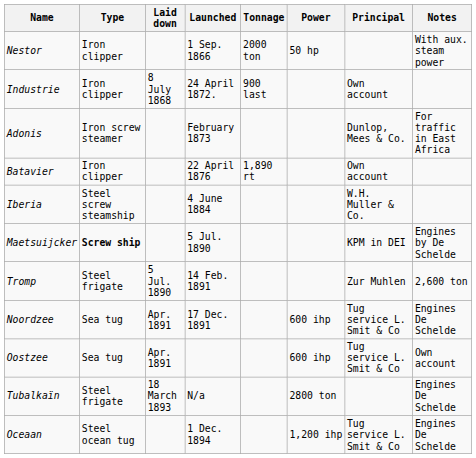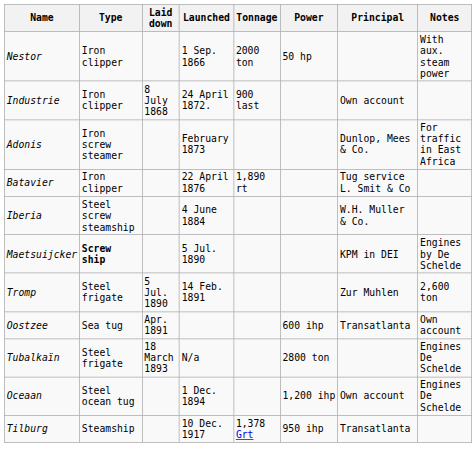Batavier | Principal: Own account -> Tug service L. Smit & Co
- row: Noordzee | Sea tug | Apr. 1891 | 17 Dec. 1891 | 600 ihp | Tug service L. Smit & Co | Engines De Schelde
Oostzee | Principal: Tug service L. Smit & Co -> Transatlanta
Oceaan | Principal: Tug service L. Smit & Co -> Own account
+ row: Tilburg | Steamship | 10 Dec. 1917 | 1,378 Grt | 950 ihp | Transatlanta
